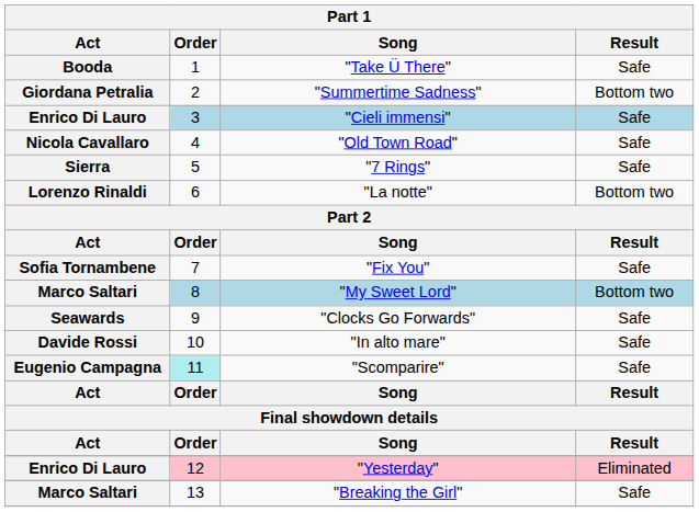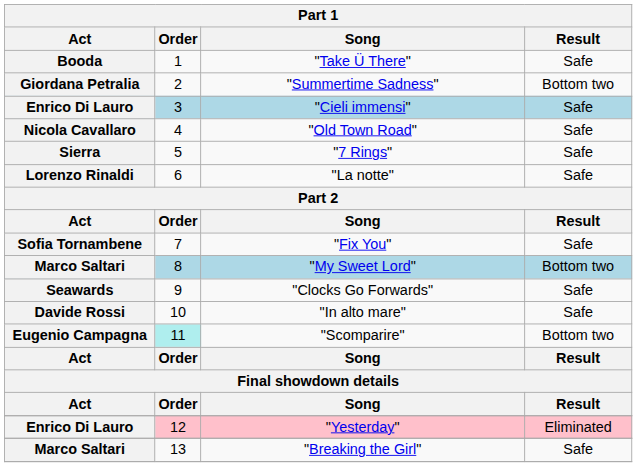"La notte" | Result: Bottom two -> Safe
"Scomparire" | Result: Safe -> Bottom two
